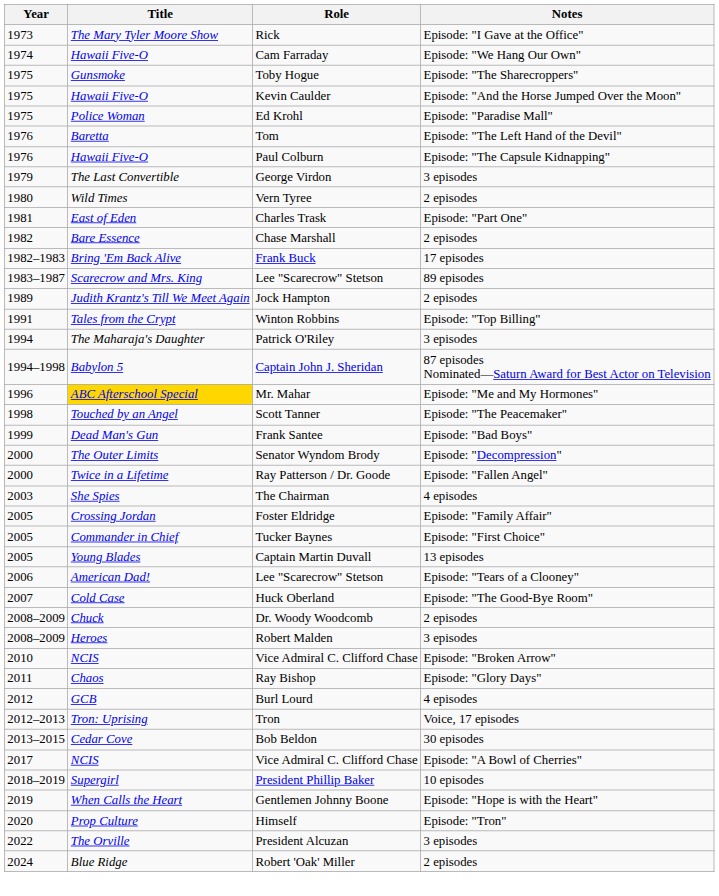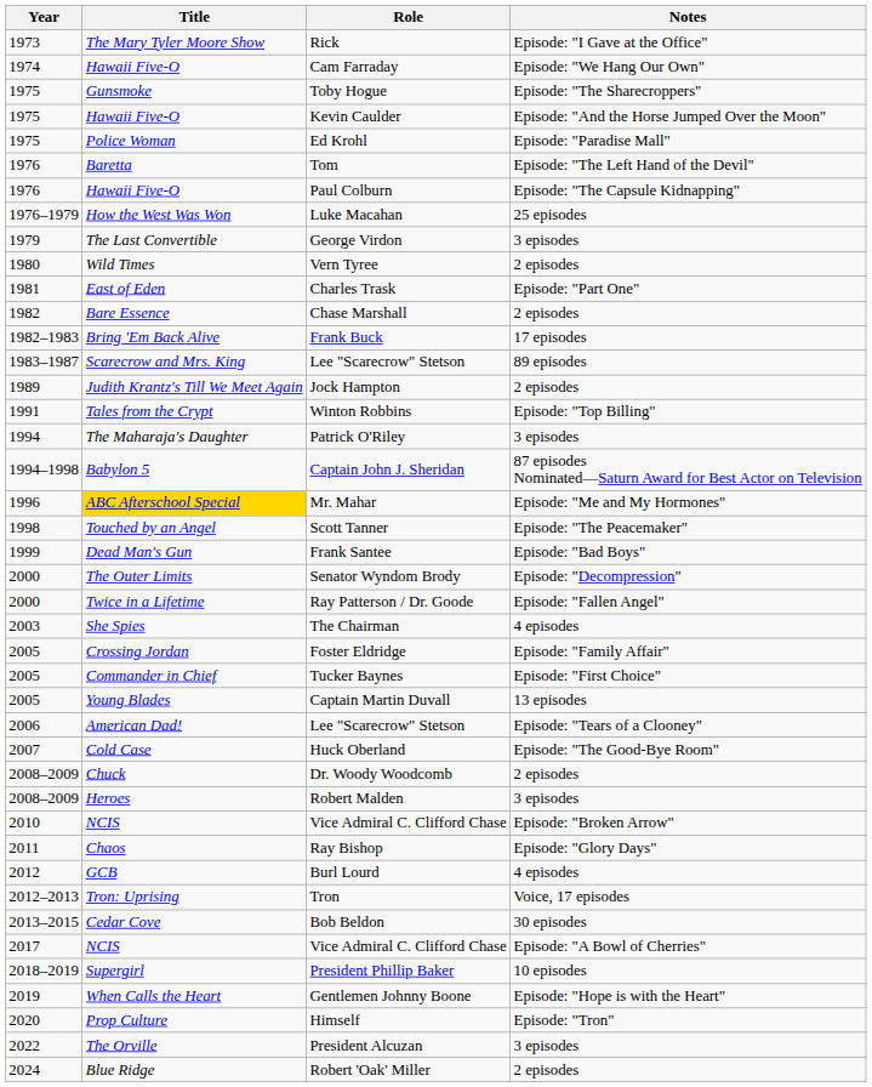+ row: 1976–1979 | How the West Was Won | Luke Macahan | 25 episodes
